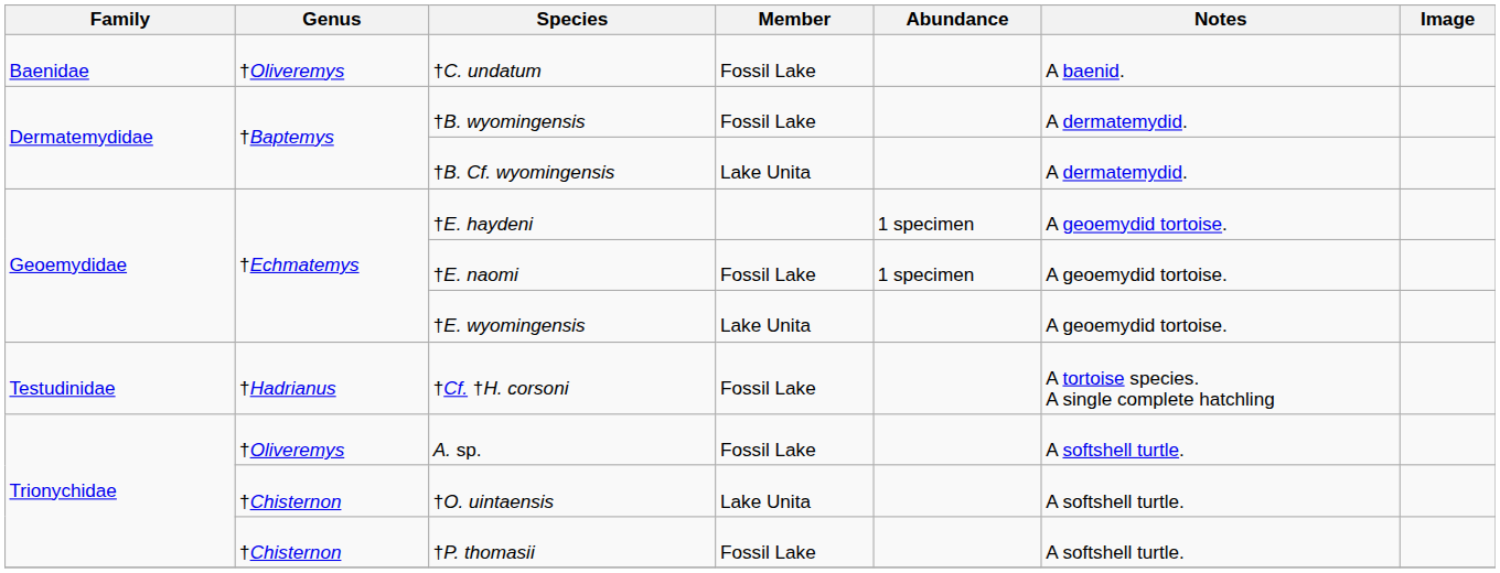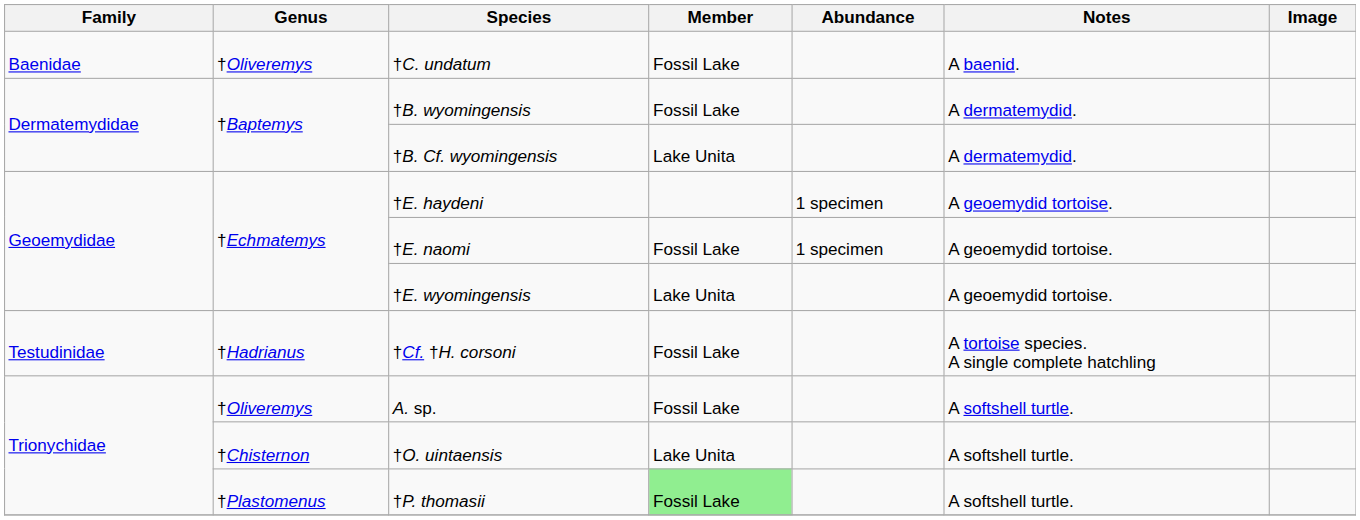†P. thomasii | Genus: †Chisternon -> †Plastomenus
†P. thomasii | Member: no background -> lightgreen background
